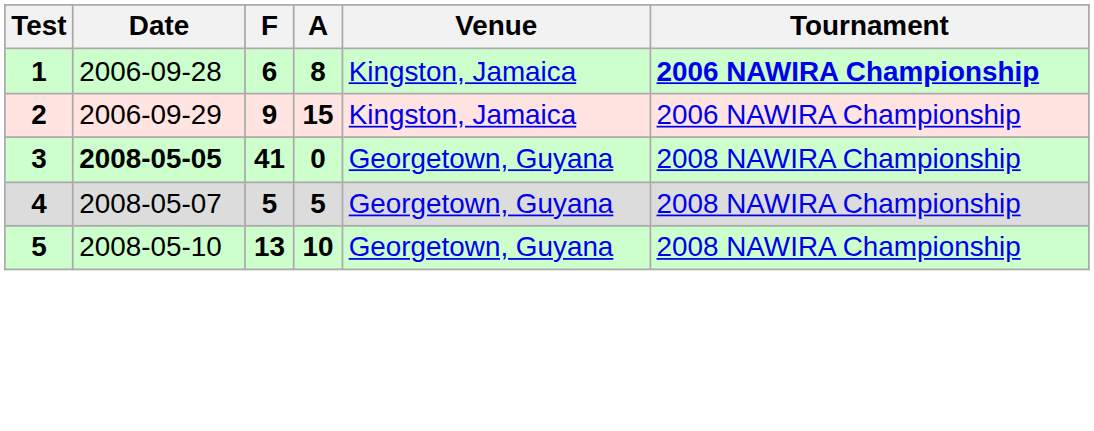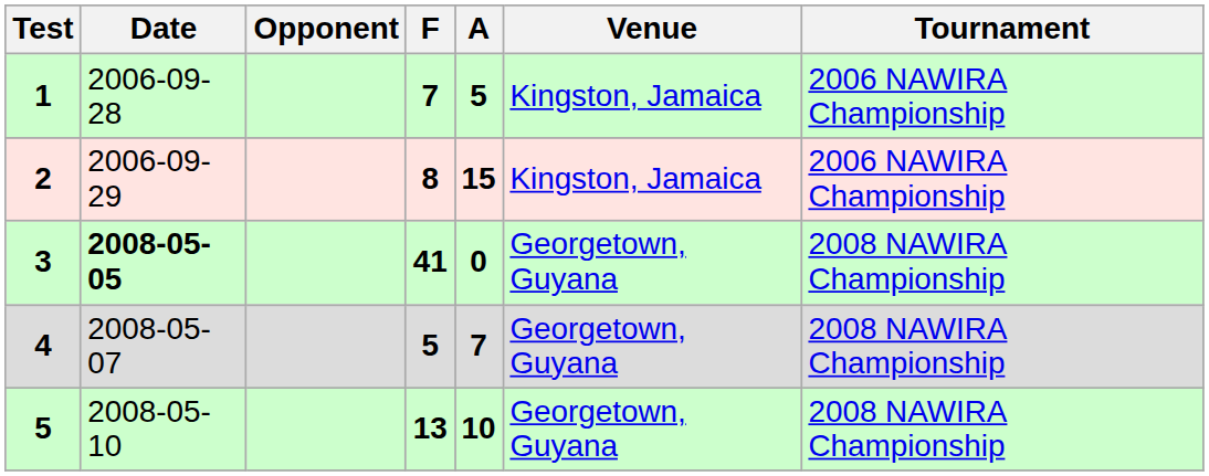+ column: Opponent
1 | F: 6 -> 7
1 | A: 8 -> 5
1 | Tournament: bold -> normal
2 | F: 9 -> 8
4 | A: 5 -> 7
